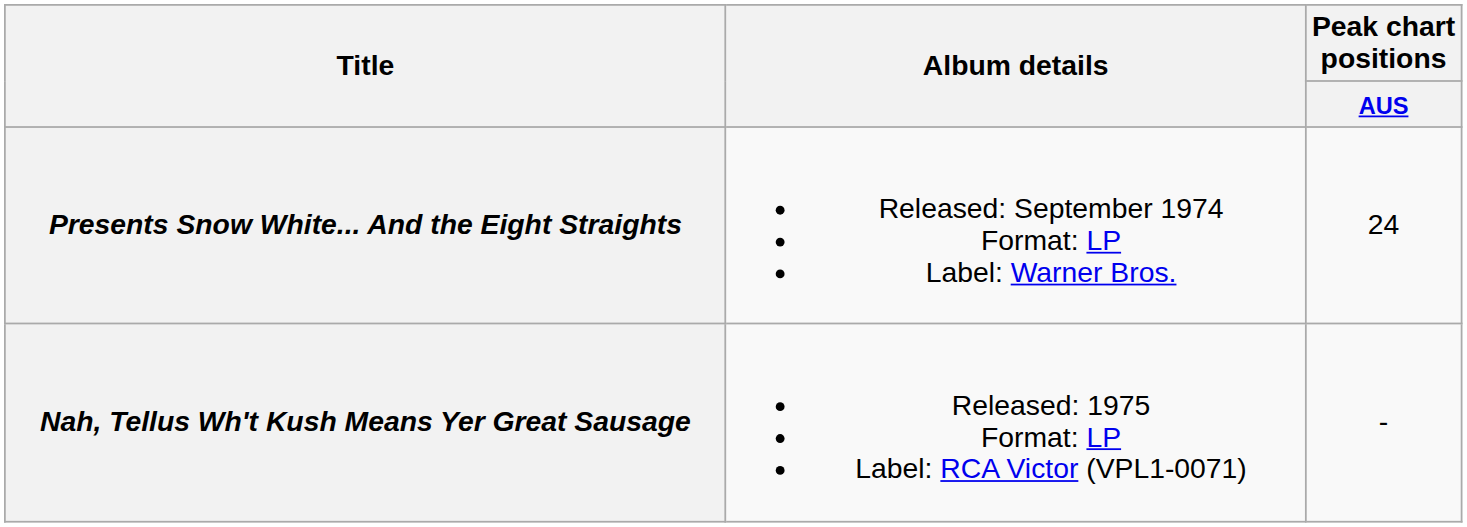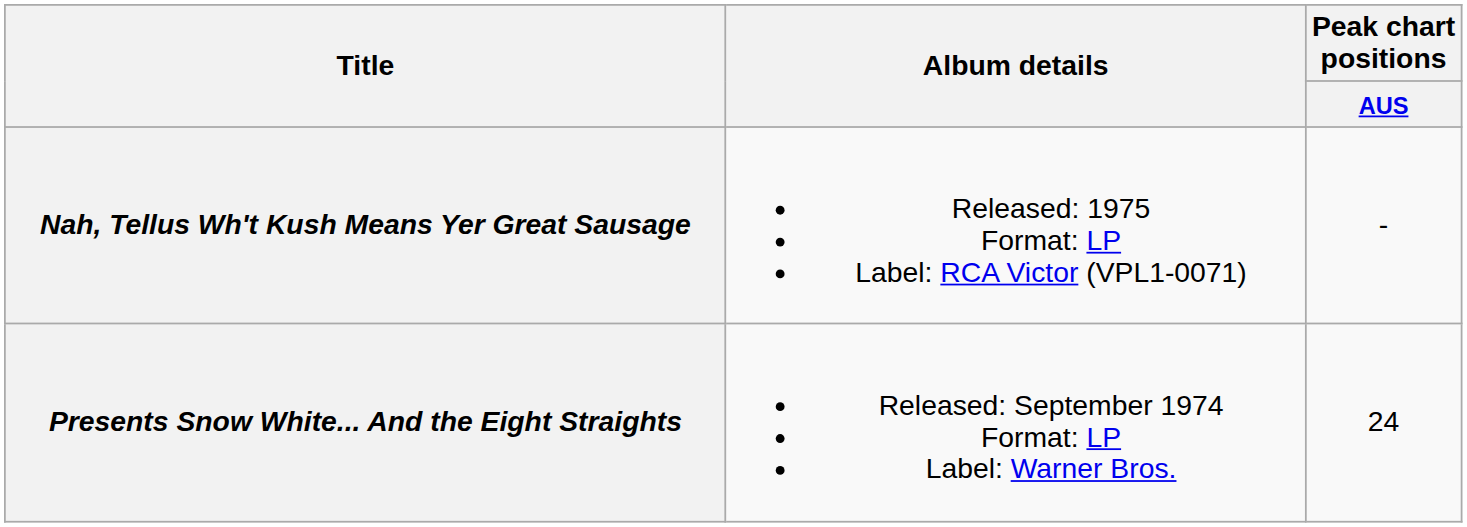rows swapped: Presents Snow White... And the Eight Straights <-> Nah, Tellus Wh't Kush Means Yer Great Sausage
